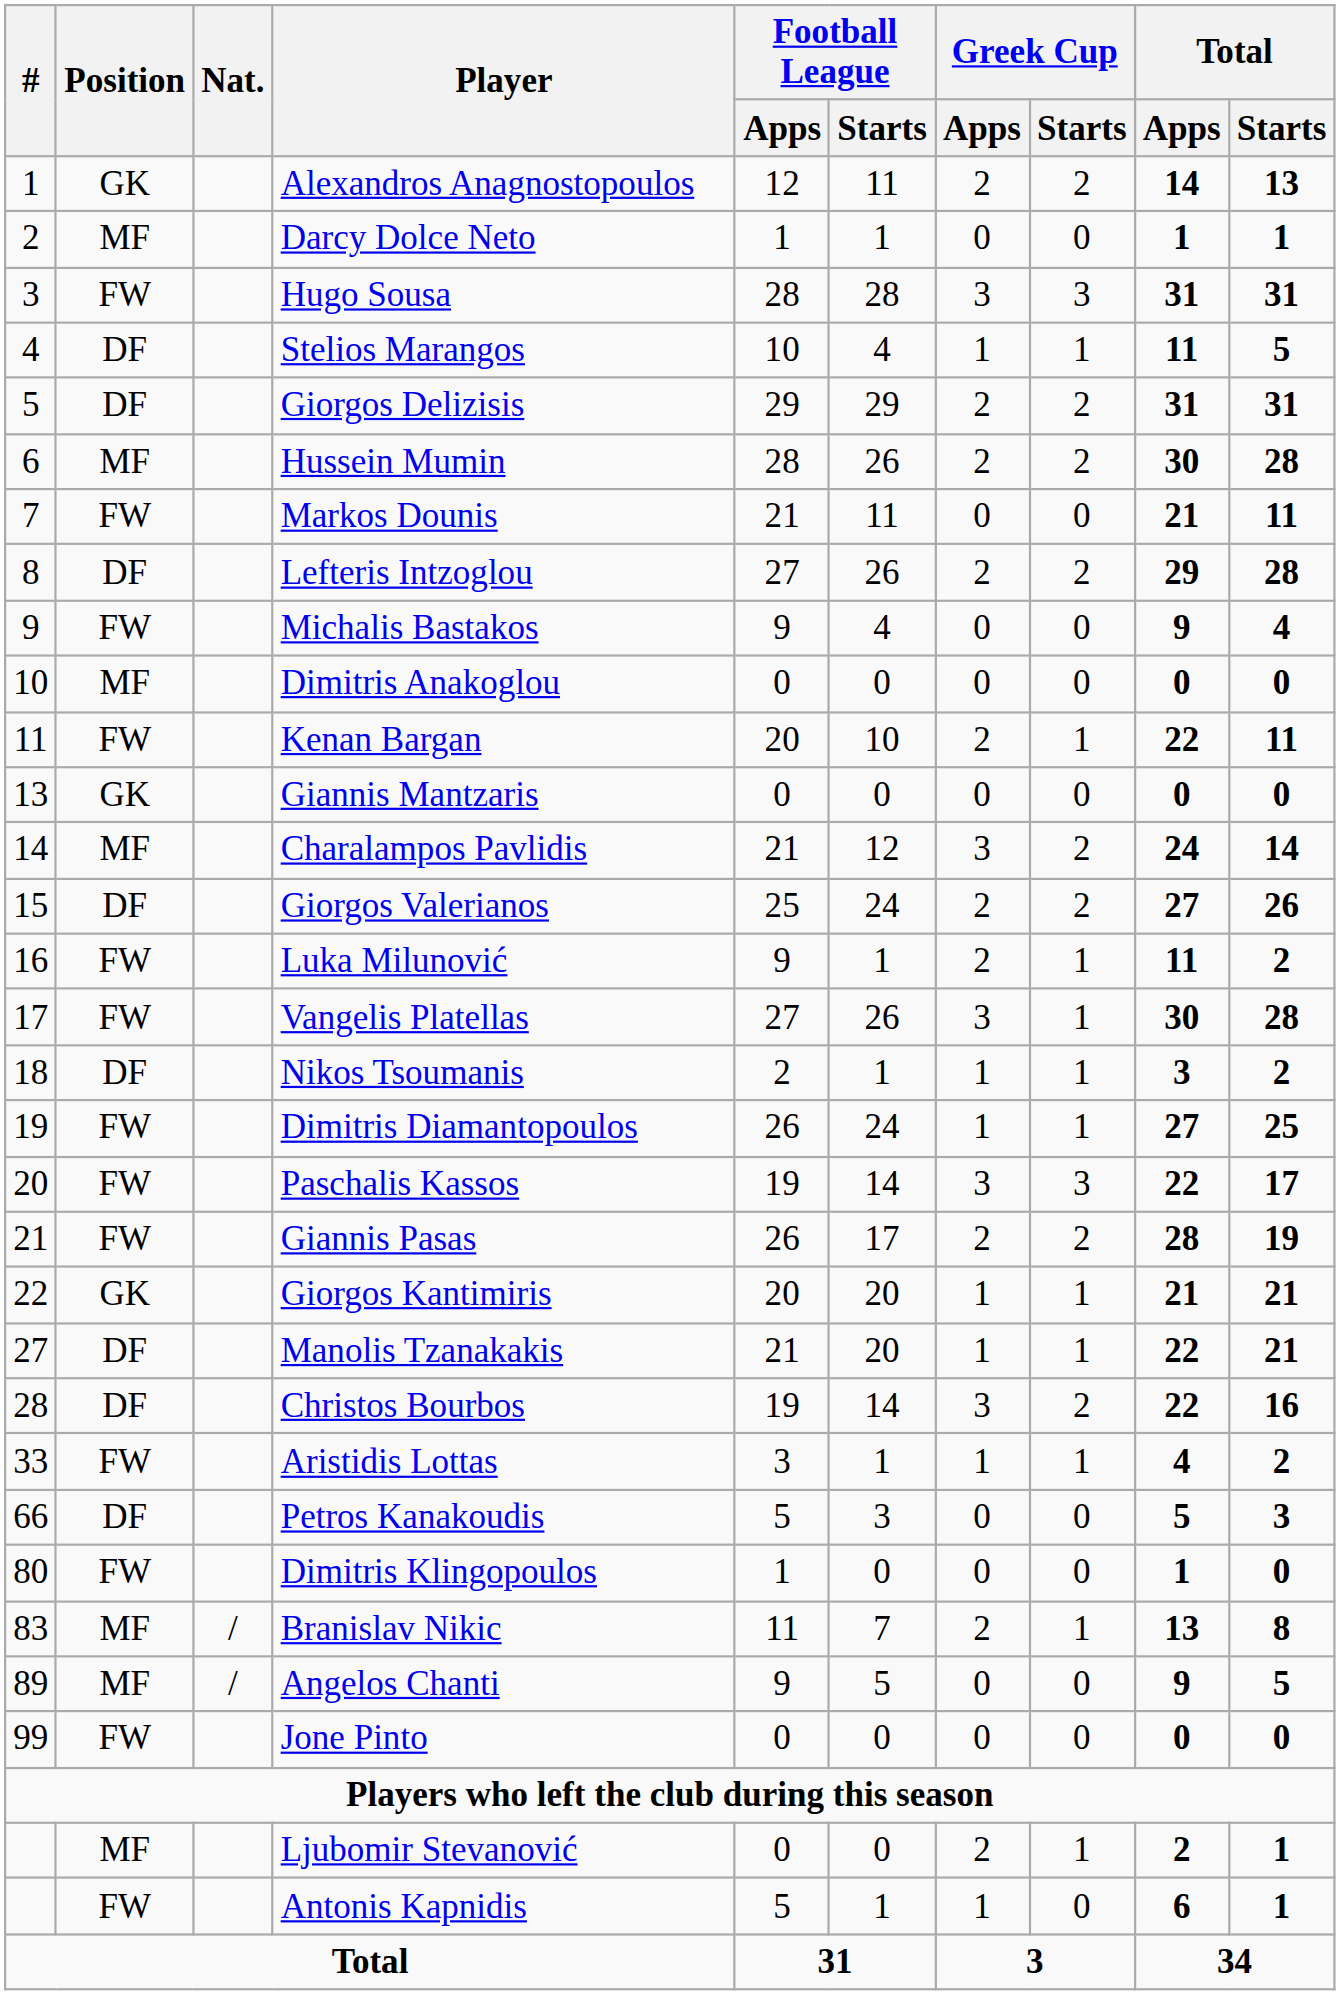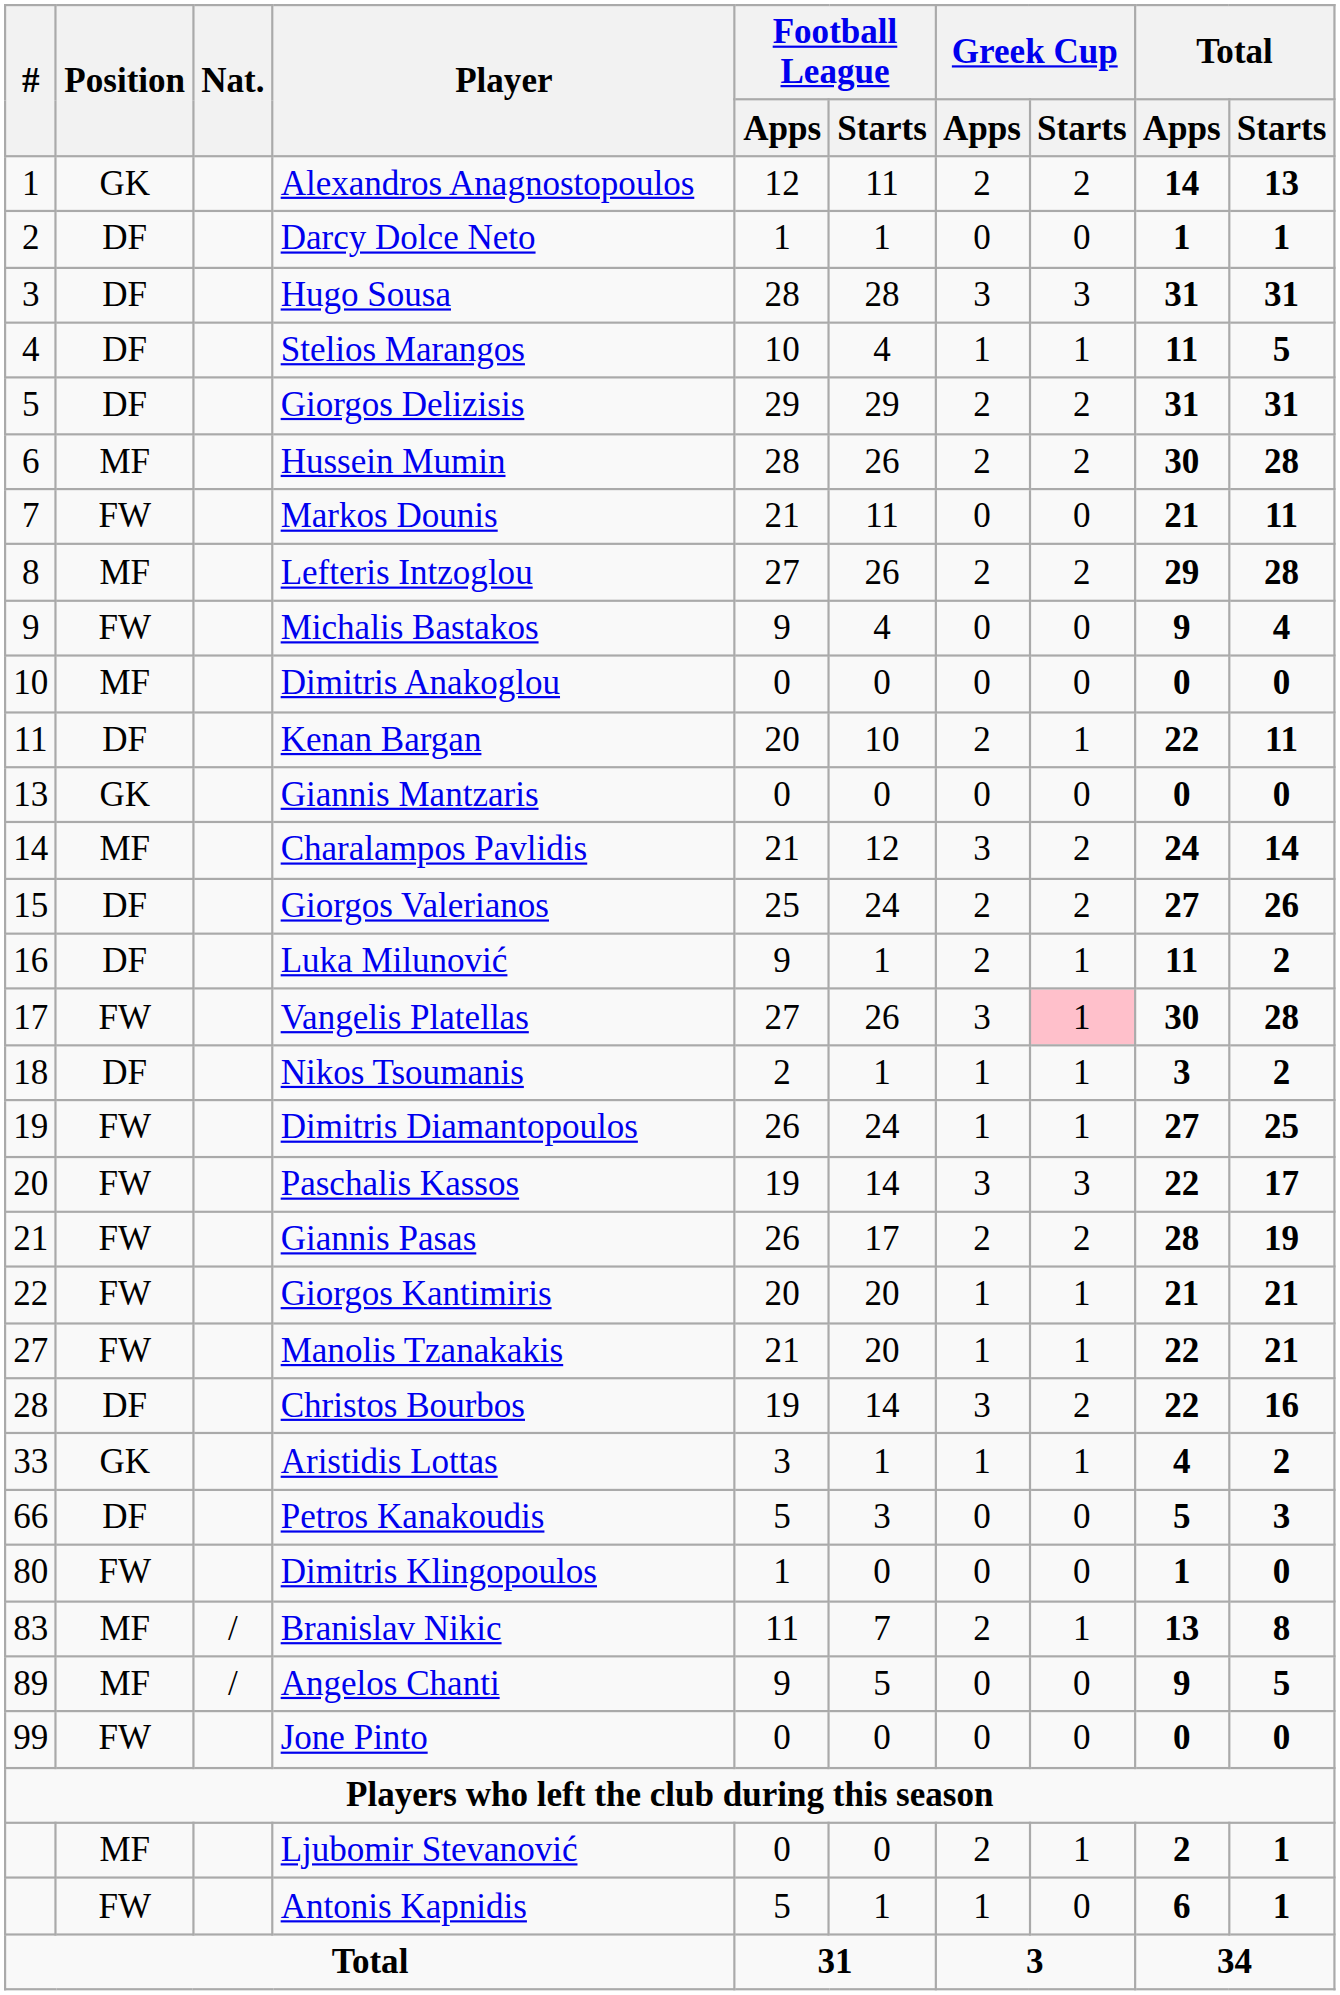Darcy Dolce Neto | Position: MF -> DF
Hugo Sousa | Position: FW -> DF
Lefteris Intzoglou | Position: DF -> MF
Kenan Bargan | Position: FW -> DF
Luka Milunović | Position: FW -> DF
Vangelis Platellas | Greek Cup / Starts: no background -> pink background
Giorgos Kantimiris | Position: GK -> FW
Manolis Tzanakakis | Position: DF -> FW
Aristidis Lottas | Position: FW -> GK
